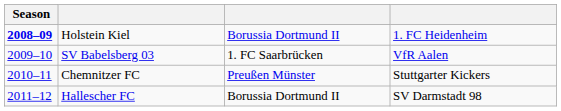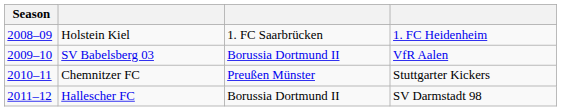Holstein Kiel | Season: bold -> normal
Holstein Kiel | column 3: Borussia Dortmund II -> 1. FC Saarbrücken
SV Babelsberg 03 | column 3: 1. FC Saarbrücken -> Borussia Dortmund II
